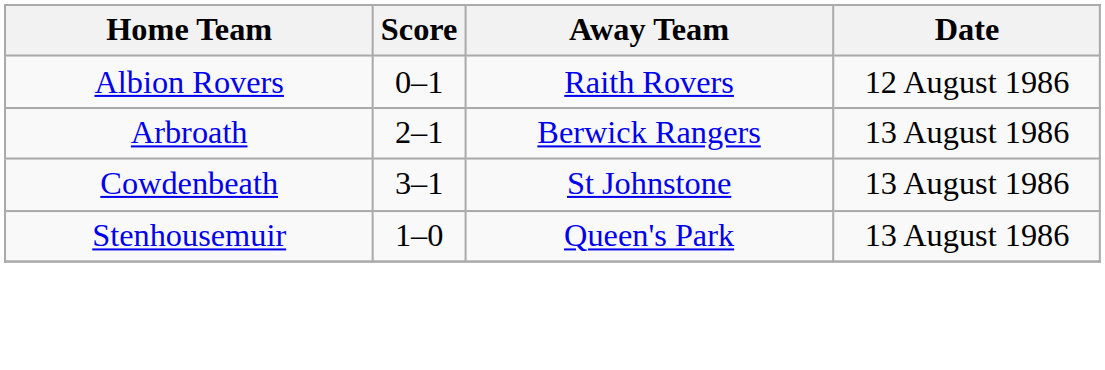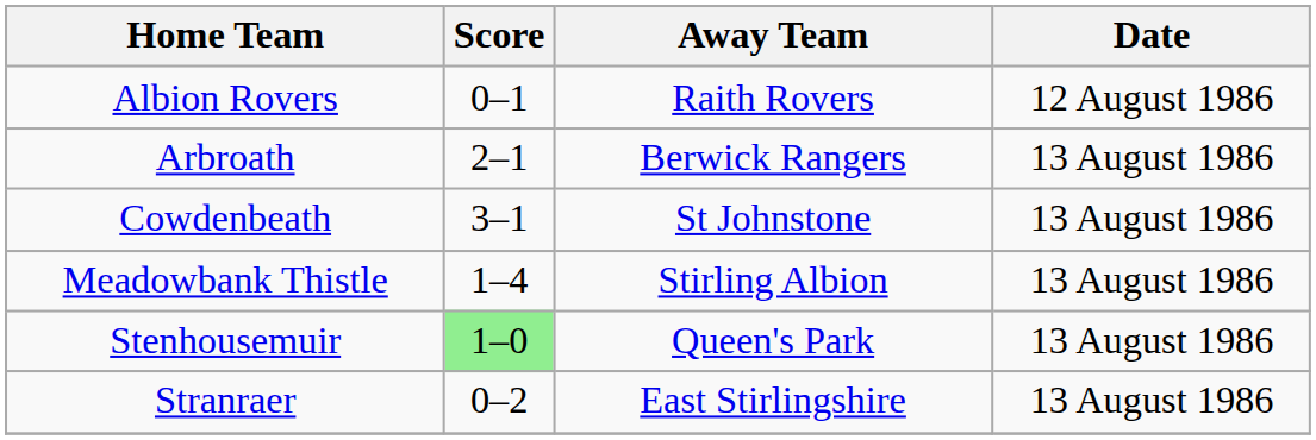+ row: Meadowbank Thistle | 1–4 | Stirling Albion | 13 August 1986
Stenhousemuir | Score: no background -> lightgreen background
+ row: Stranraer | 0–2 | East Stirlingshire | 13 August 1986
